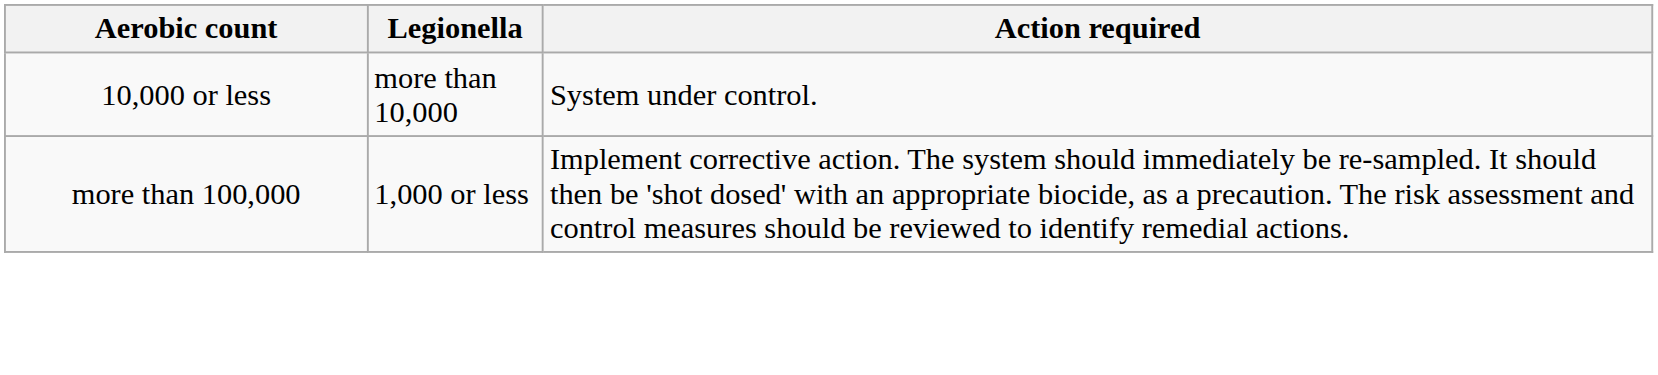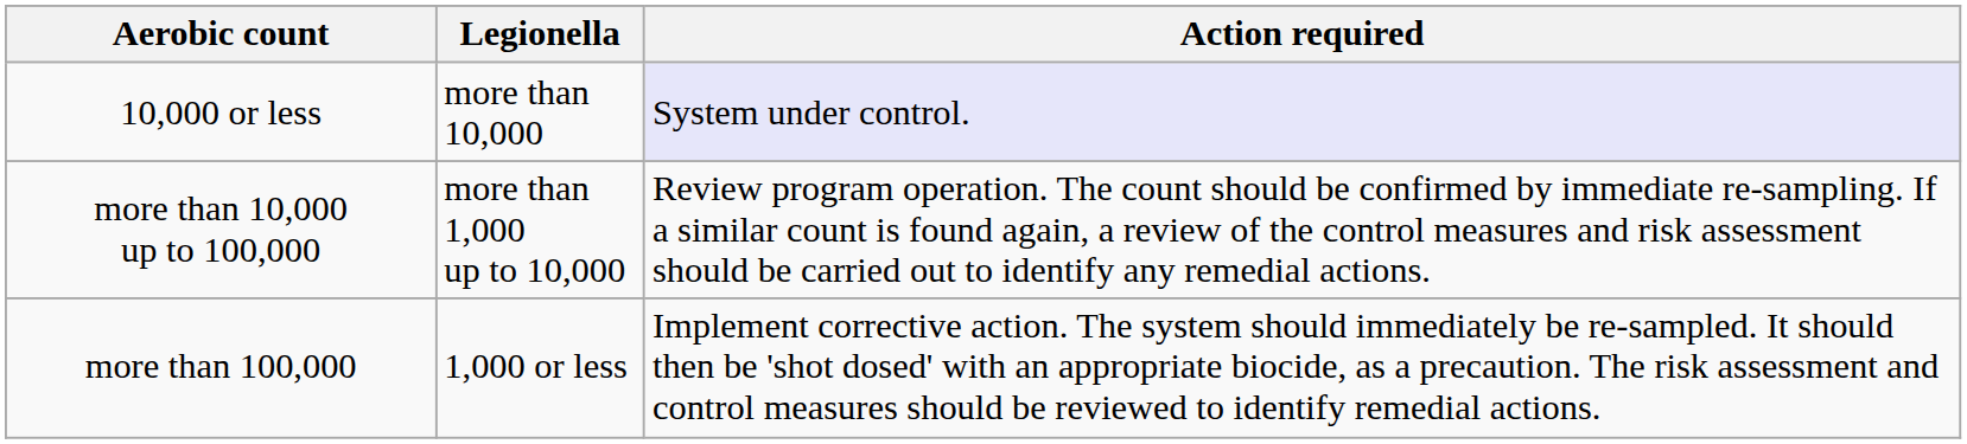10,000 or less | Action required: no background -> lavender background
+ row: more than 10,000 up to 100,000 | more than 1,000 up to 10,000 | Review program operation. The count should be confirmed by immediate re-sampling. If a similar count is found again, a review of the control measures and risk assessment should be carried out to identify any remedial actions.
